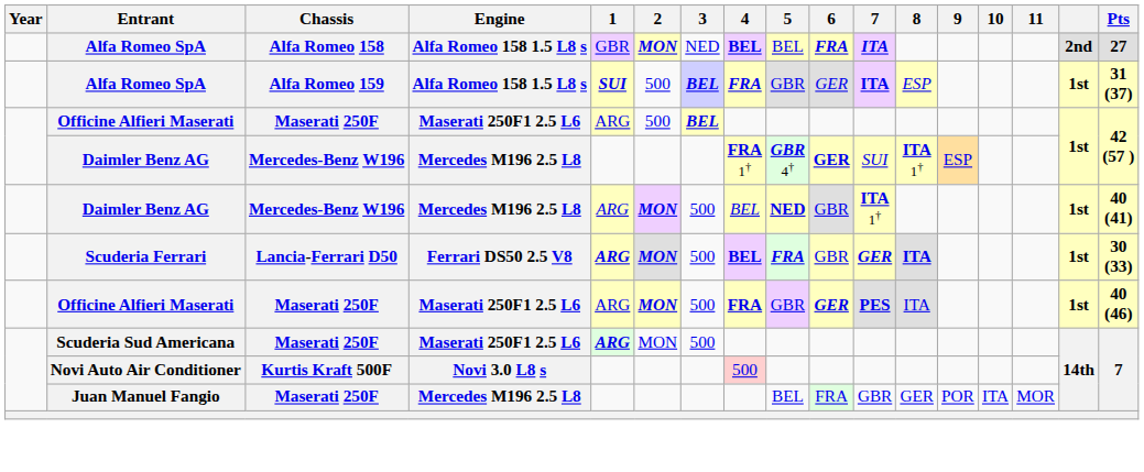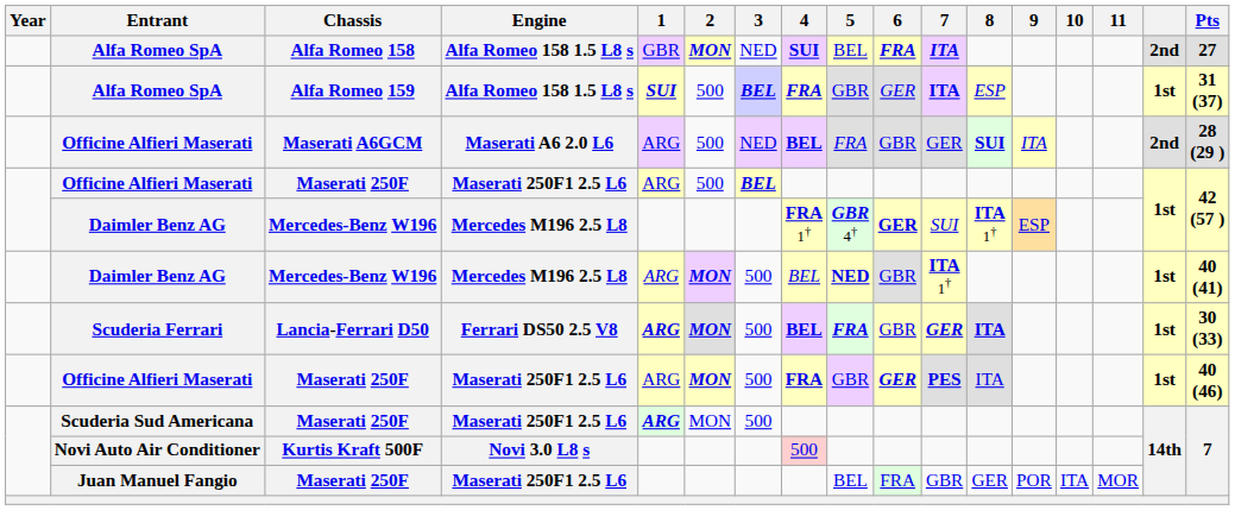Alfa Romeo SpA / Alfa Romeo 158 | 4: BEL -> SUI
+ row: Officine Alfieri Maserati | Maserati A6GCM | Maserati A6 2.0 L6 | ARG | 500 | NED | BEL | FRA | GBR | GER | SUI | ITA | 2nd | 28 (29 )
Juan Manuel Fangio | Engine: Mercedes M196 2.5 L8 -> Maserati 250F1 2.5 L6
